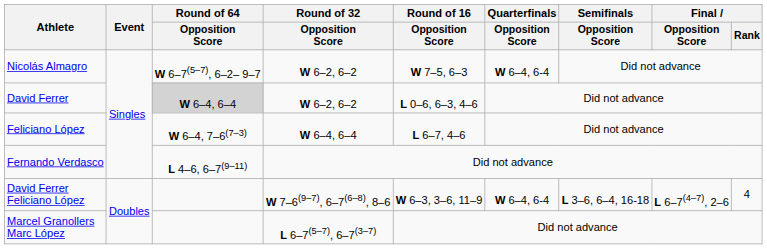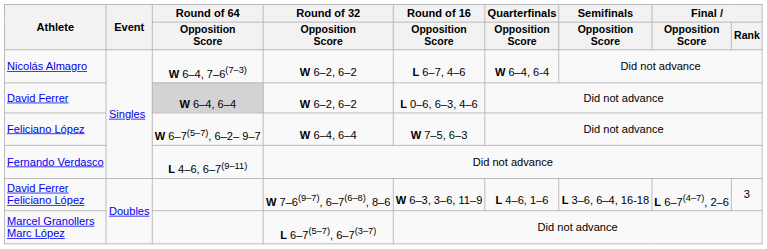Nicolás Almagro | Round of 64 / Opposition Score: W 6–7(5–7), 6–2– 9–7 -> W 6–4, 7–6(7–3)
Nicolás Almagro | Round of 16 / Opposition Score: W 7–5, 6–3 -> L 6–7, 4–6
Feliciano López | Round of 64 / Opposition Score: W 6–4, 7–6(7–3) -> W 6–7(5–7), 6–2– 9–7
Feliciano López | Round of 16 / Opposition Score: L 6–7, 4–6 -> W 7–5, 6–3
David Ferrer Feliciano López | Quarterfinals / Opposition Score: W 6–4, 6-4 -> L 4–6, 1–6
David Ferrer Feliciano López | Final / Rank: 4 -> 3
